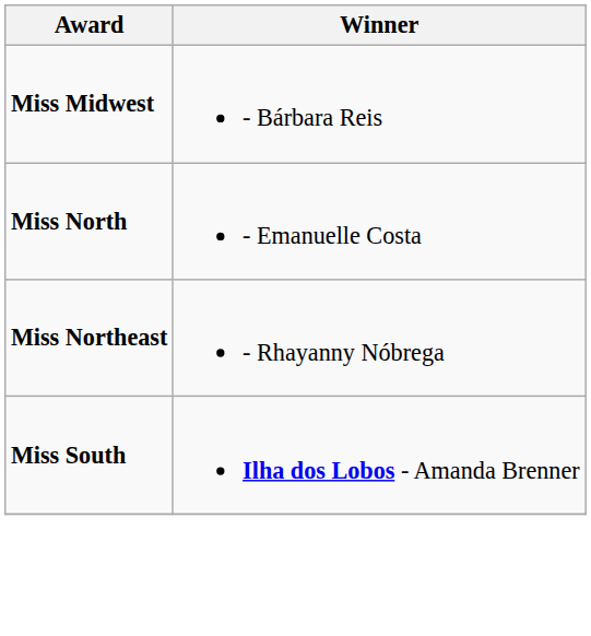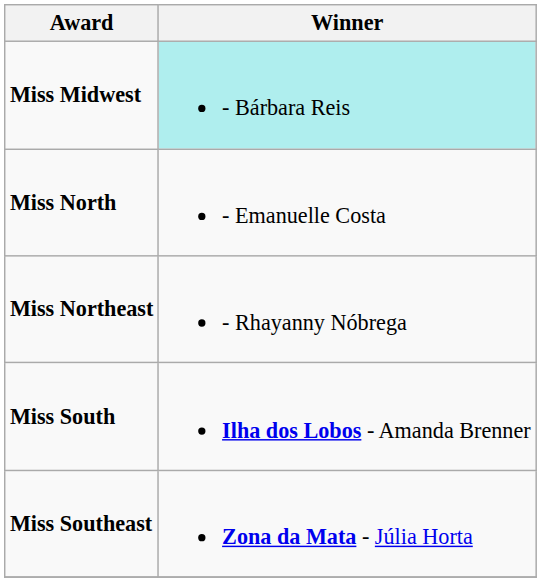Miss Midwest | Winner: no background -> paleturquoise background
+ row: Miss Southeast | Zona da Mata - Júlia Horta
